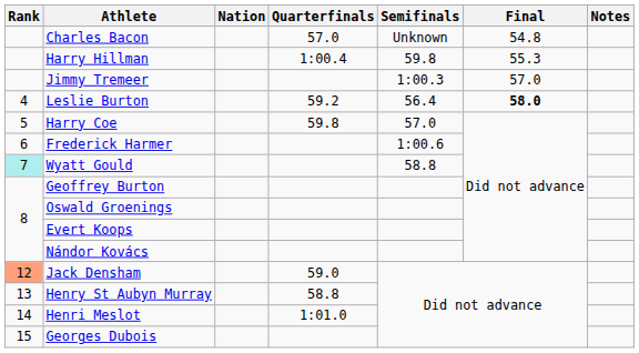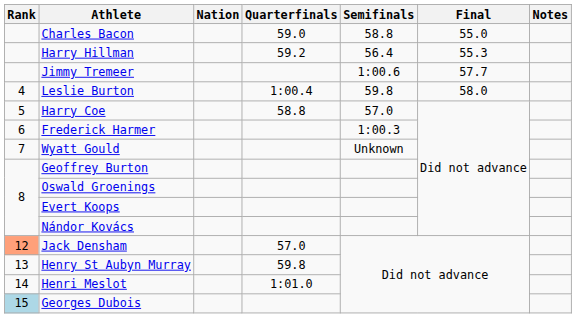Charles Bacon | Quarterfinals: 57.0 -> 59.0
Charles Bacon | Semifinals: Unknown -> 58.8
Charles Bacon | Final: 54.8 -> 55.0
Harry Hillman | Quarterfinals: 1:00.4 -> 59.2
Harry Hillman | Semifinals: 59.8 -> 56.4
Jimmy Tremeer | Semifinals: 1:00.3 -> 1:00.6
Jimmy Tremeer | Final: 57.0 -> 57.7
Leslie Burton | Quarterfinals: 59.2 -> 1:00.4
Leslie Burton | Semifinals: 56.4 -> 59.8
Leslie Burton | Final: bold -> normal
Harry Coe | Quarterfinals: 59.8 -> 58.8
Frederick Harmer | Semifinals: 1:00.6 -> 1:00.3
Wyatt Gould | Rank: paleturquoise background -> no background
Wyatt Gould | Semifinals: 58.8 -> Unknown
Jack Densham | Quarterfinals: 59.0 -> 57.0
Henry St Aubyn Murray | Quarterfinals: 58.8 -> 59.8
Georges Dubois | Rank: no background -> lightblue background
